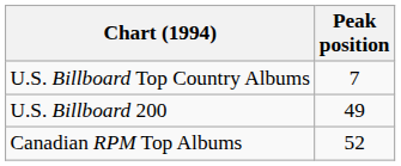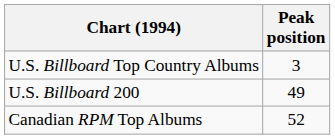U.S. Billboard Top Country Albums | Peak position: 7 -> 3
